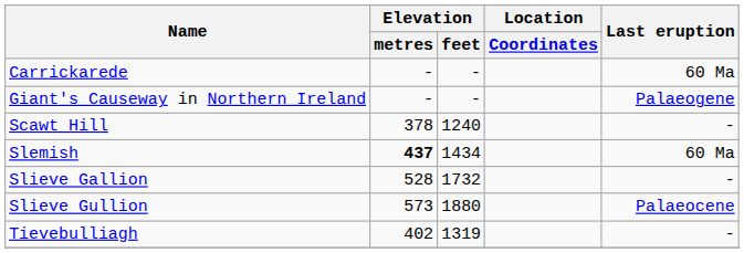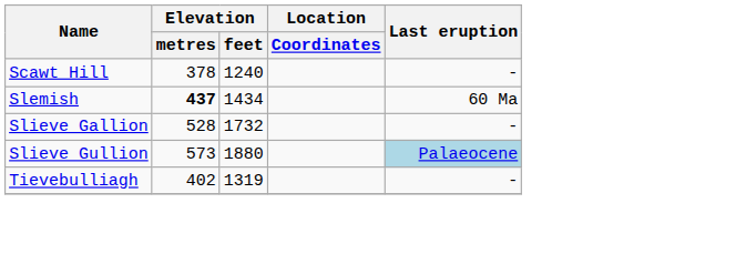- row: Carrickarede | - | - | 60 Ma
- row: Giant's Causeway in Northern Ireland | - | - | Palaeogene
Slieve Gullion | Last eruption: no background -> lightblue background
